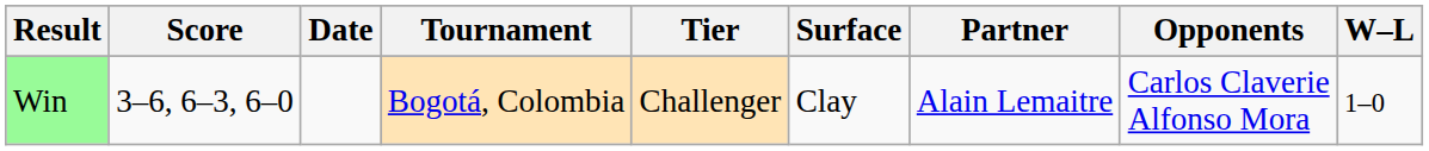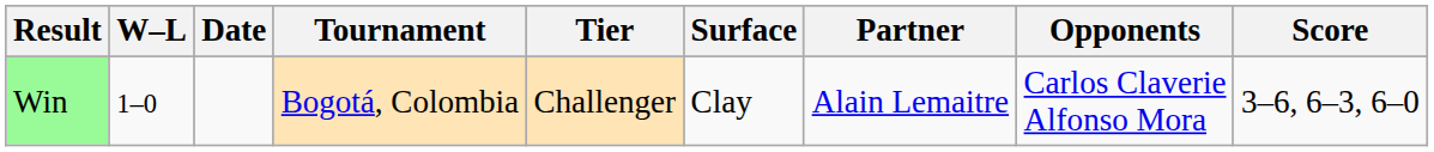columns swapped: W–L <-> Score
